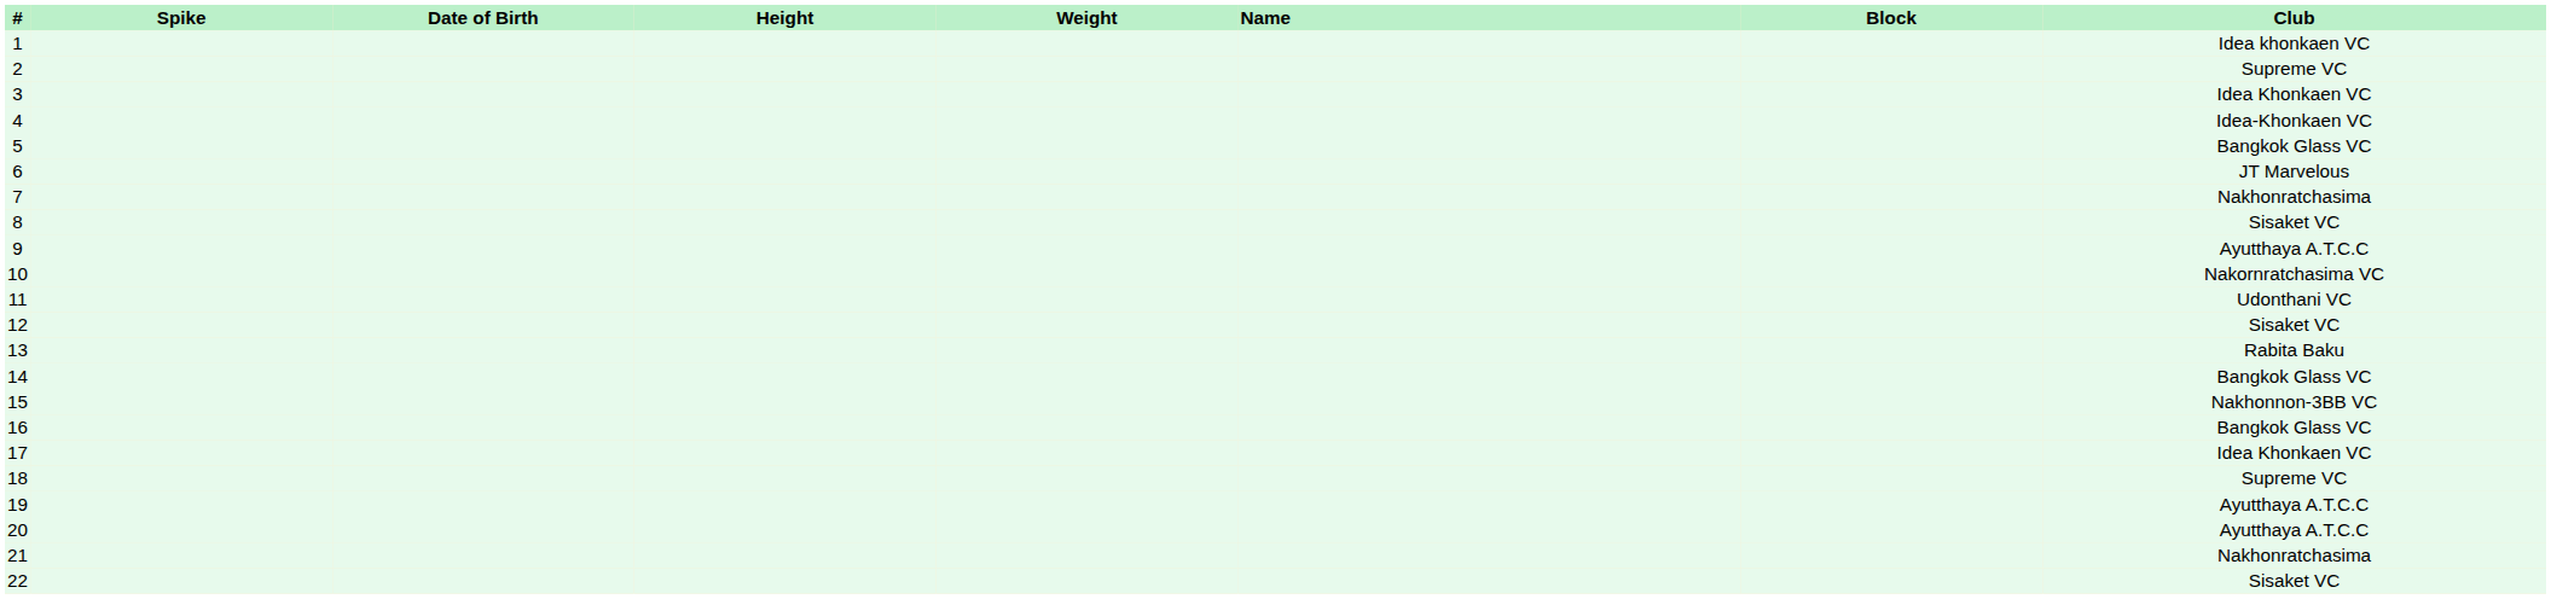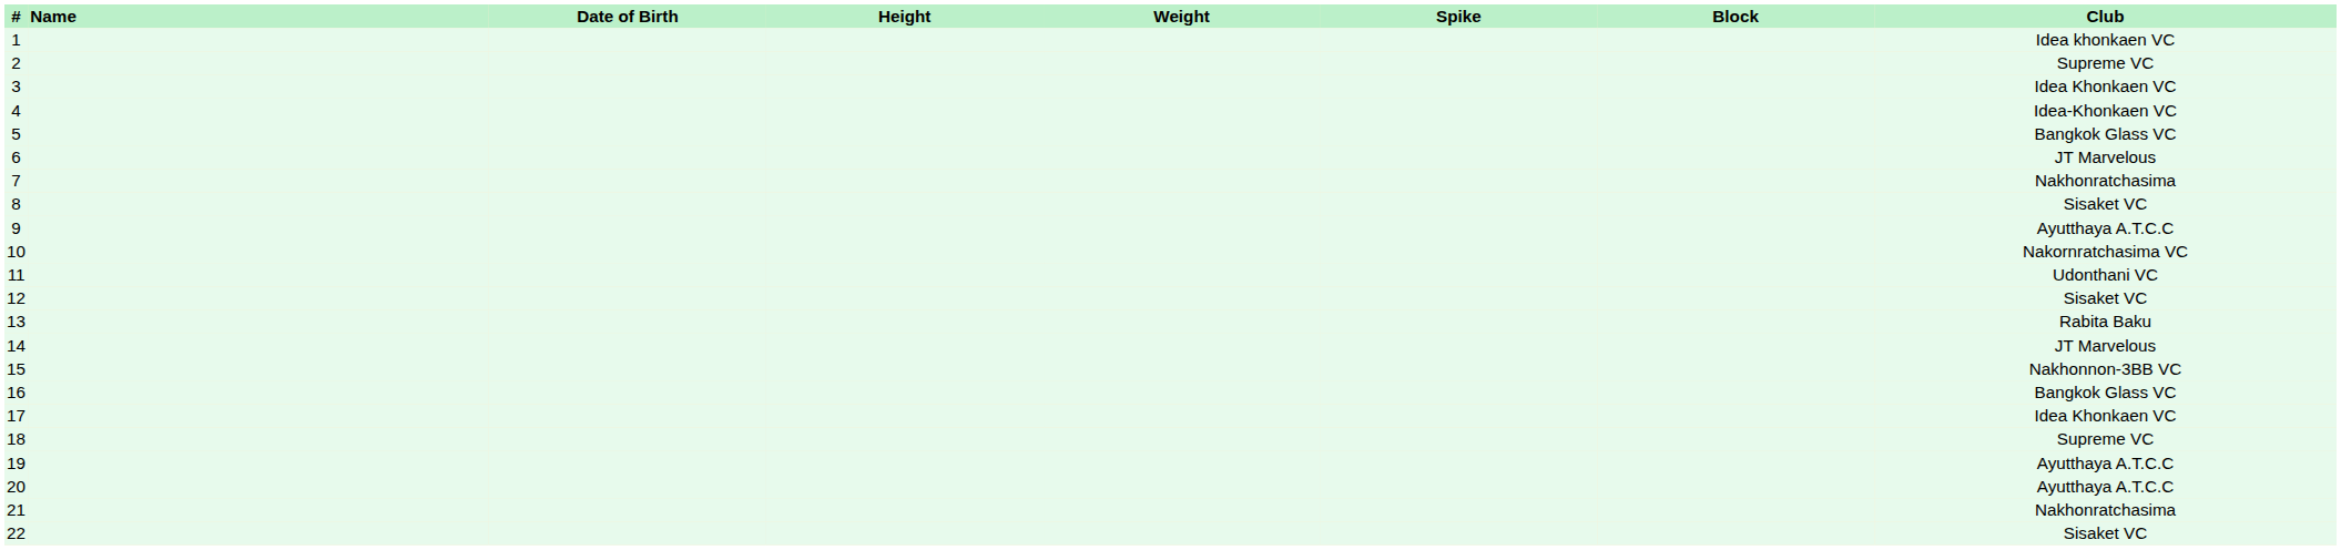columns swapped: Name <-> Spike
14 | Club: Bangkok Glass VC -> JT Marvelous
